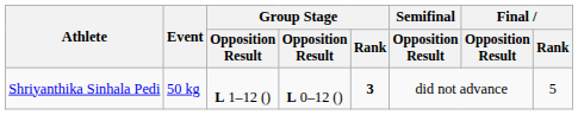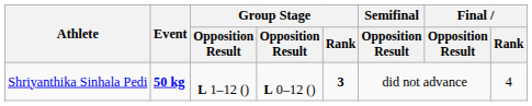Shriyanthika Sinhala Pedi | Event: normal -> bold
Shriyanthika Sinhala Pedi | Final / Rank: 5 -> 4
